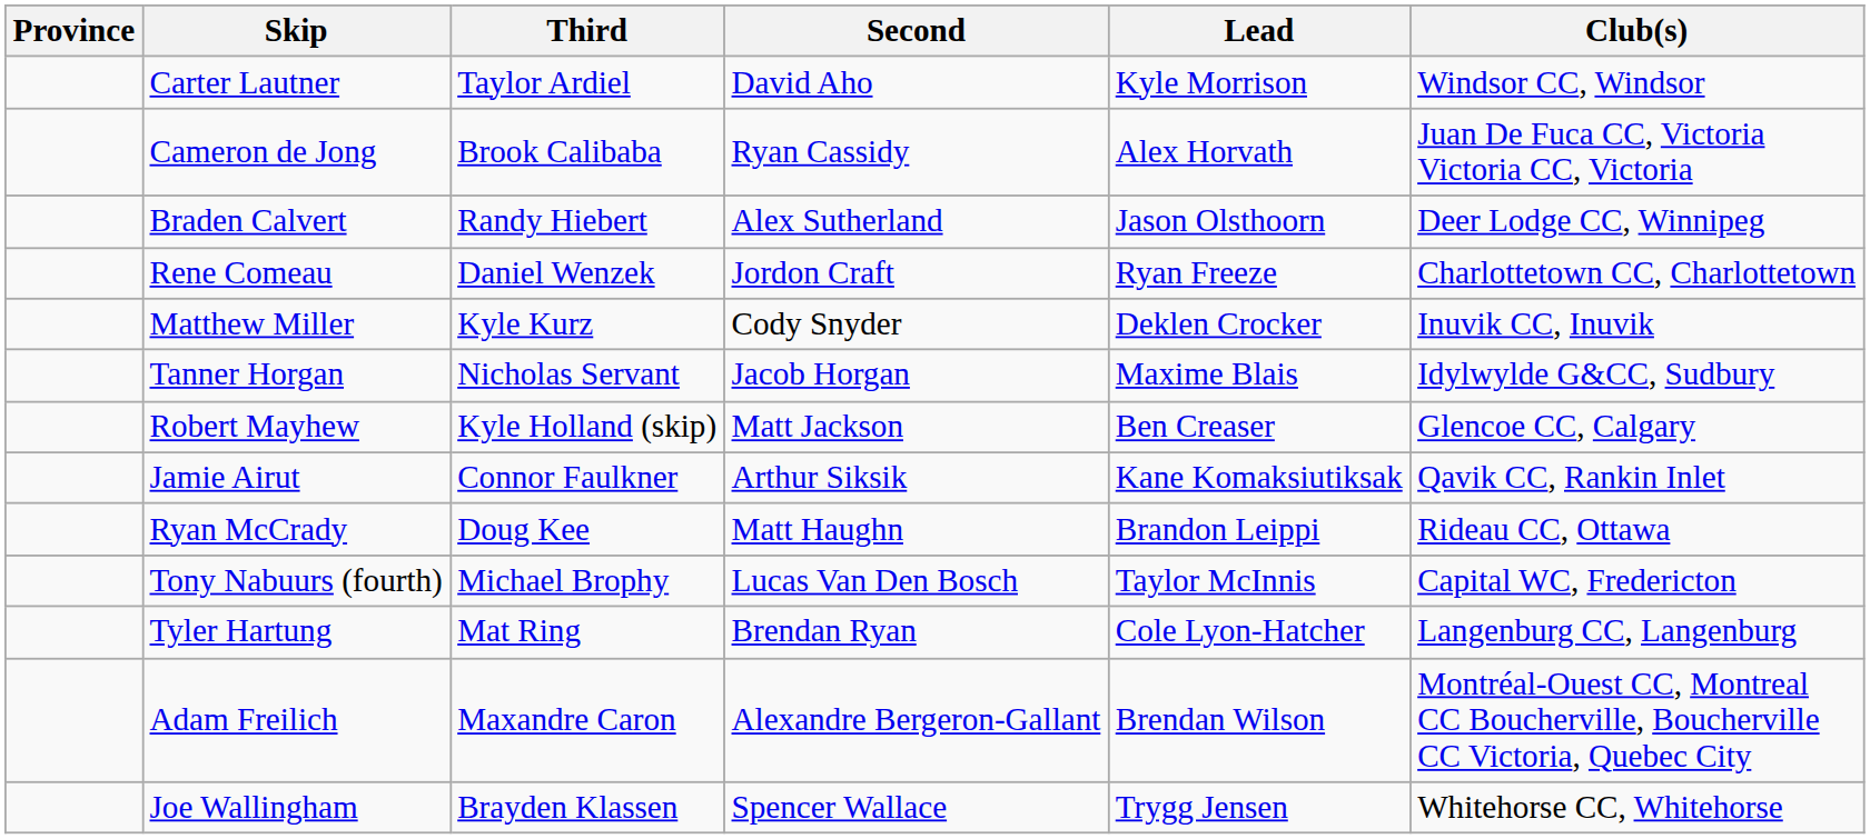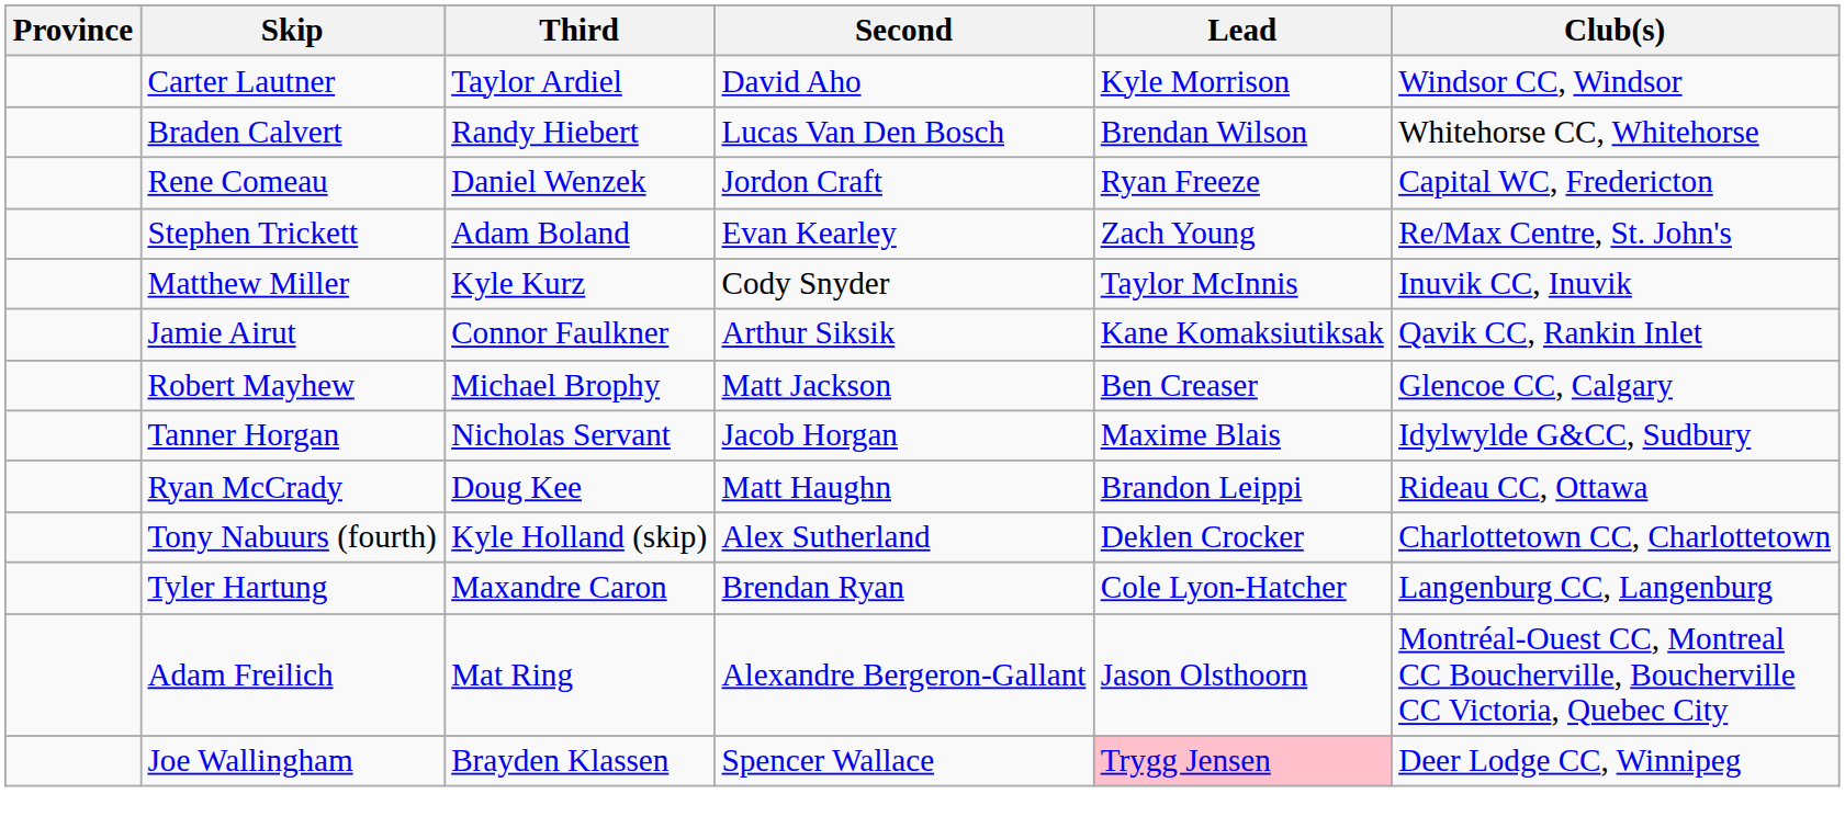- row: Cameron de Jong | Brook Calibaba | Ryan Cassidy | Alex Horvath | Juan De Fuca CC, Victoria Victoria CC, Victoria
Braden Calvert | Second: Alex Sutherland -> Lucas Van Den Bosch
Braden Calvert | Lead: Jason Olsthoorn -> Brendan Wilson
Braden Calvert | Club(s): Deer Lodge CC, Winnipeg -> Whitehorse CC, Whitehorse
Rene Comeau | Club(s): Charlottetown CC, Charlottetown -> Capital WC, Fredericton
+ row: Stephen Trickett | Adam Boland | Evan Kearley | Zach Young | Re/Max Centre, St. John's
Matthew Miller | Lead: Deklen Crocker -> Taylor McInnis
rows swapped: Tanner Horgan <-> Jamie Airut
Robert Mayhew | Third: Kyle Holland (skip) -> Michael Brophy
Tony Nabuurs (fourth) | Third: Michael Brophy -> Kyle Holland (skip)
Tony Nabuurs (fourth) | Second: Lucas Van Den Bosch -> Alex Sutherland
Tony Nabuurs (fourth) | Lead: Taylor McInnis -> Deklen Crocker
Tony Nabuurs (fourth) | Club(s): Capital WC, Fredericton -> Charlottetown CC, Charlottetown
Tyler Hartung | Third: Mat Ring -> Maxandre Caron
Adam Freilich | Third: Maxandre Caron -> Mat Ring
Adam Freilich | Lead: Brendan Wilson -> Jason Olsthoorn
Joe Wallingham | Lead: no background -> pink background
Joe Wallingham | Club(s): Whitehorse CC, Whitehorse -> Deer Lodge CC, Winnipeg
